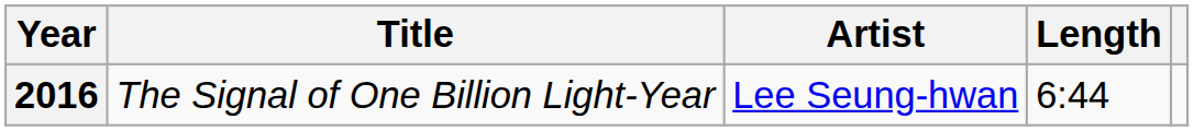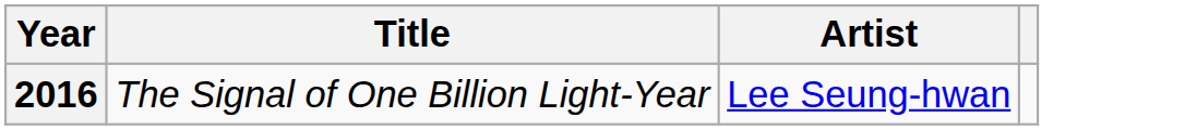- column: Length | 6:44
